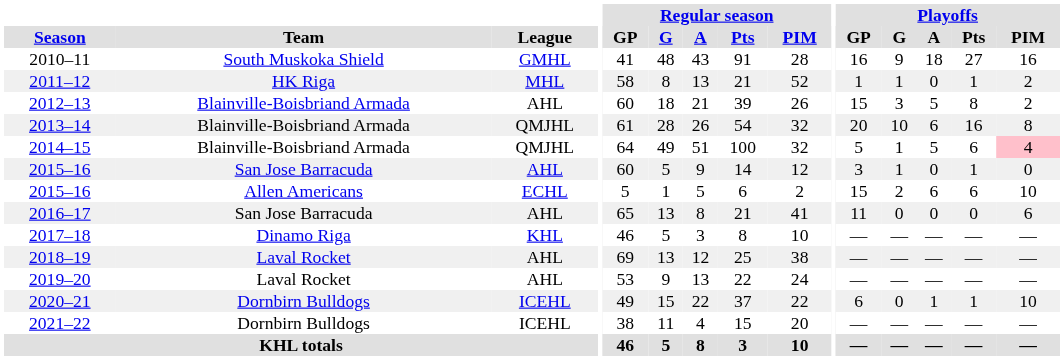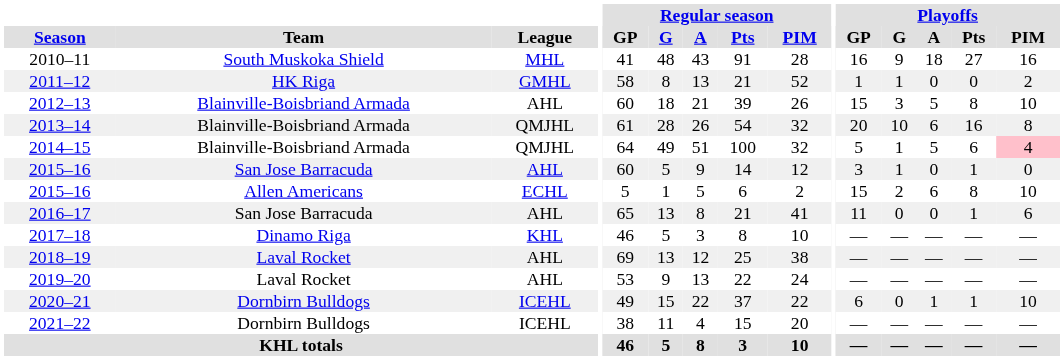2010–11 | League: GMHL -> MHL
2011–12 | League: MHL -> GMHL
2011–12 | Playoffs / Pts: 1 -> 0
2012–13 | Playoffs / PIM: 2 -> 10
2015–16 / Allen Americans | Playoffs / Pts: 6 -> 8
2016–17 | Playoffs / Pts: 0 -> 1
